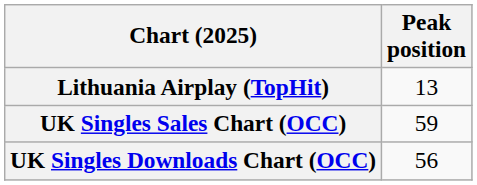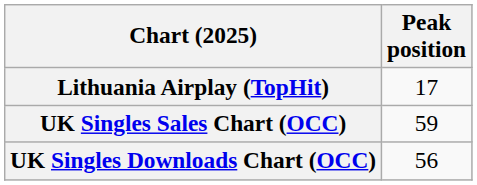Lithuania Airplay (TopHit) | Peak position: 13 -> 17
